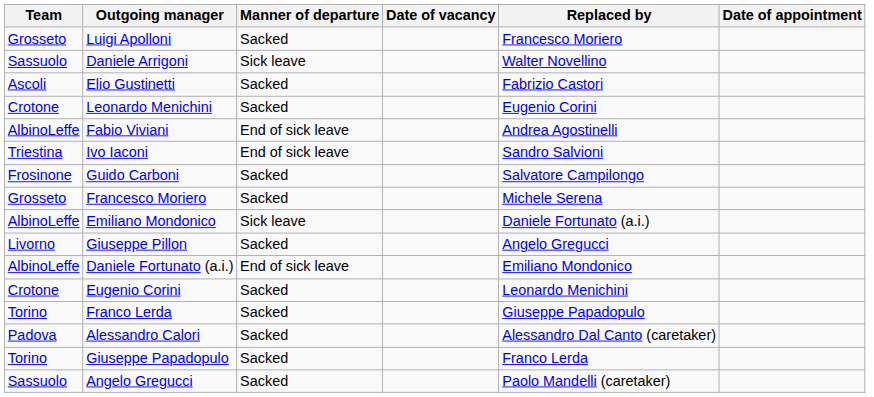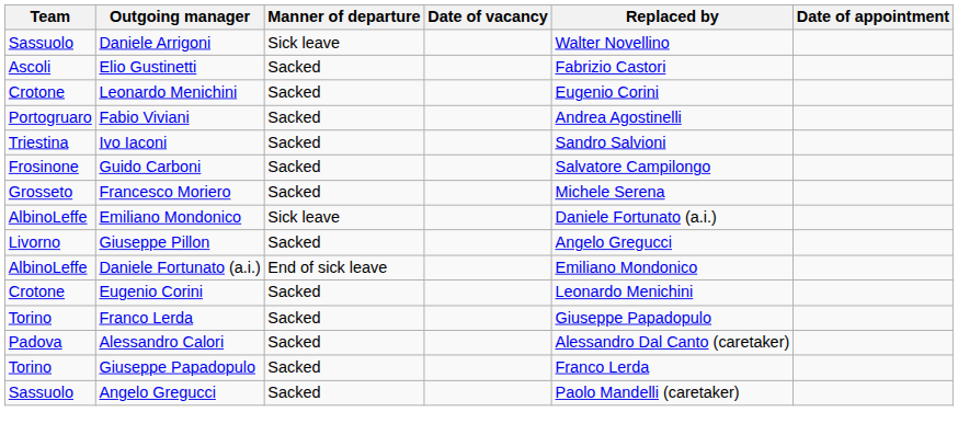- row: Grosseto | Luigi Apolloni | Sacked | Francesco Moriero
Fabio Viviani | Team: AlbinoLeffe -> Portogruaro
Fabio Viviani | Manner of departure: End of sick leave -> Sacked
Ivo Iaconi | Manner of departure: End of sick leave -> Sacked
